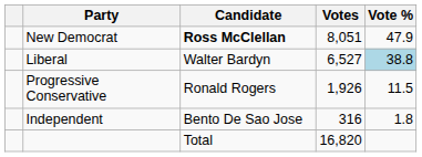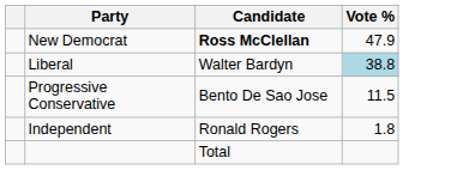- column: Votes | 8,051 | 6,527 | 1,926 | 316 | 16,820
Progressive Conservative | Candidate: Ronald Rogers -> Bento De Sao Jose
Independent | Candidate: Bento De Sao Jose -> Ronald Rogers
